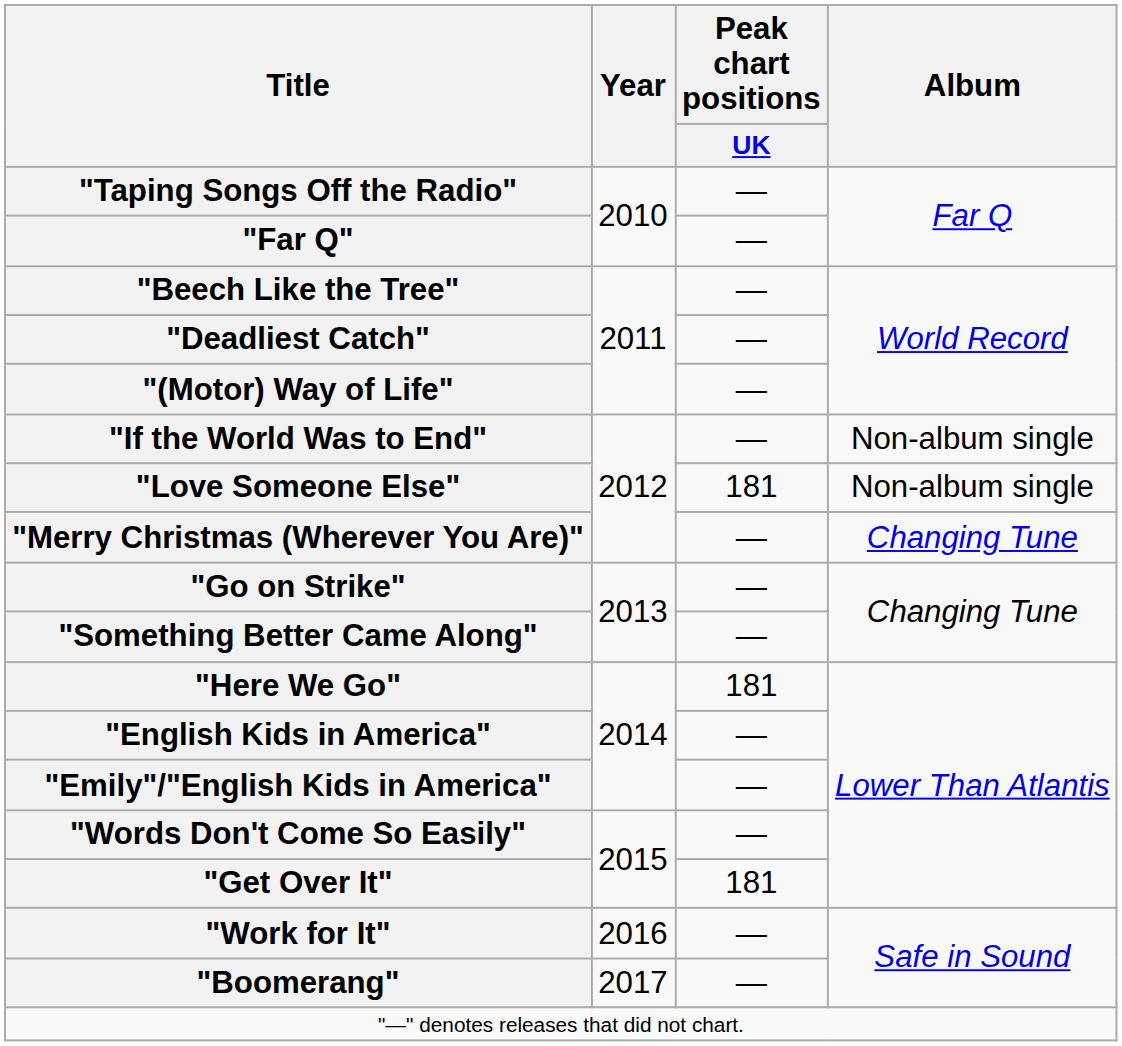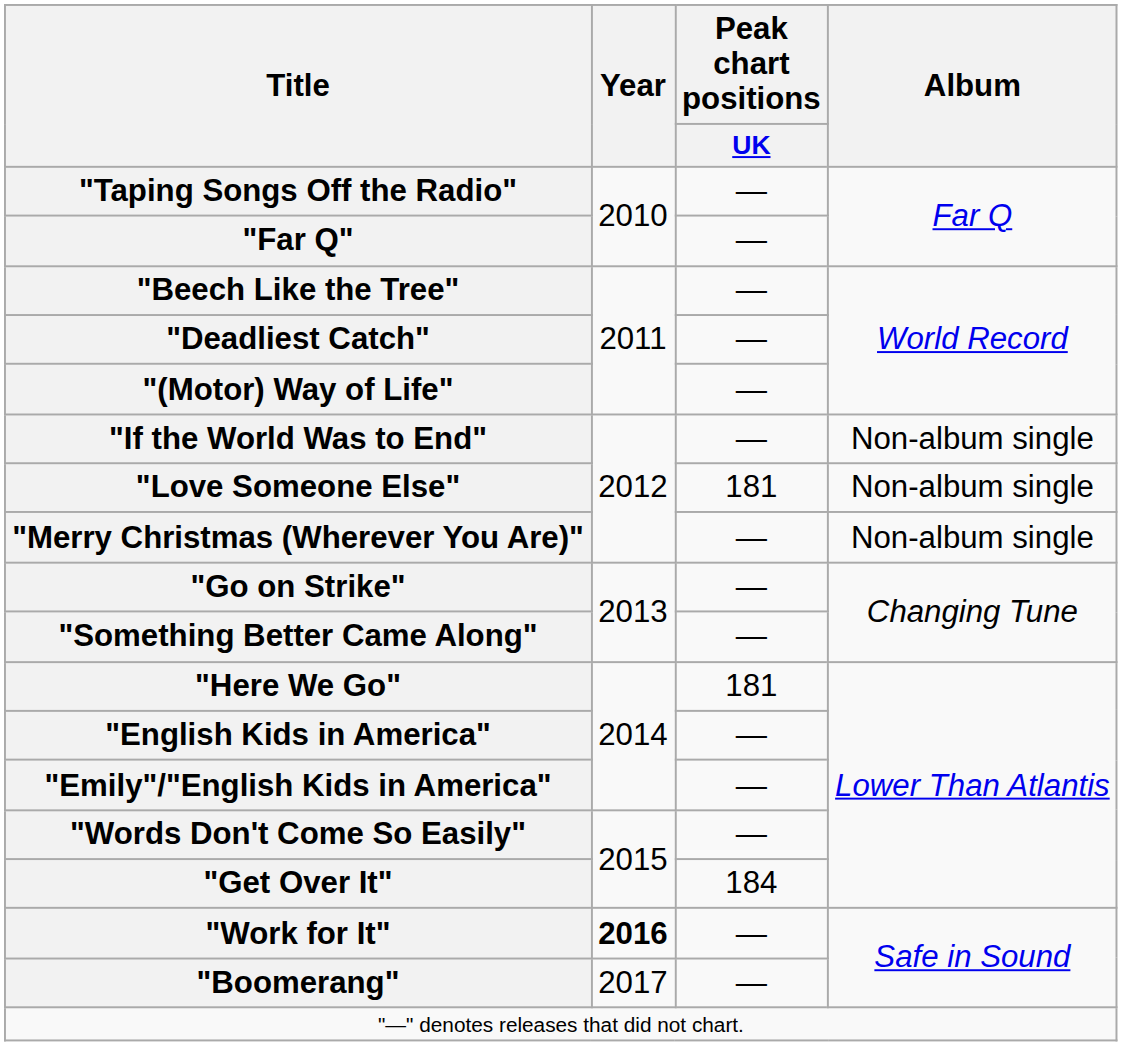"Merry Christmas (Wherever You Are)" | Album: Changing Tune -> Non-album single
"Get Over It" | Peak chart positions / UK: 181 -> 184
"Work for It" | Year: normal -> bold
